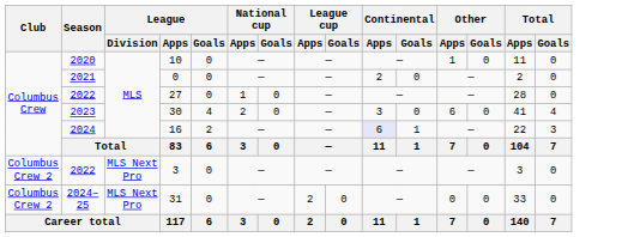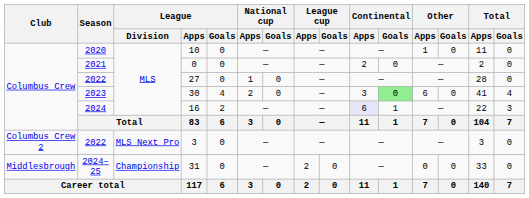30 | Continental / Goals: no background -> lightgreen background
31 | Club: Columbus Crew 2 -> Middlesbrough
31 | League / Division: MLS Next Pro -> Championship
